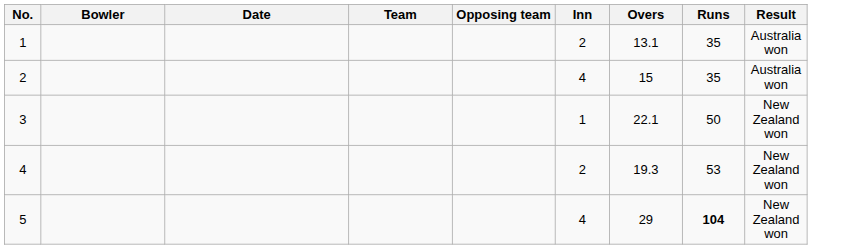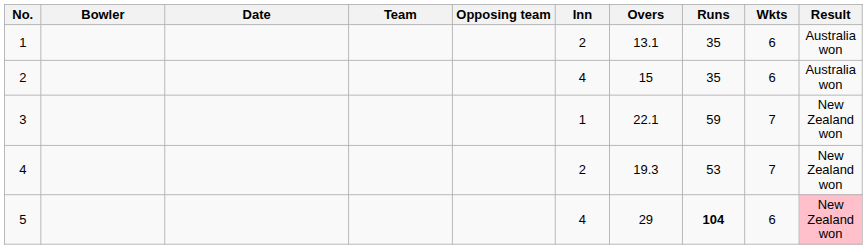+ column: Wkts | 6 | 6 | 7 | 7 | 6
3 | Runs: 50 -> 59
5 | Result: no background -> pink background
